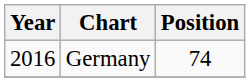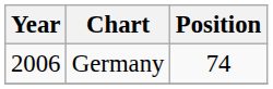Germany | Year: 2016 -> 2006
